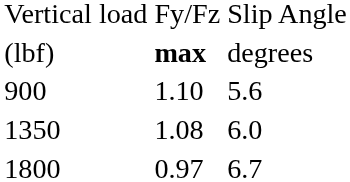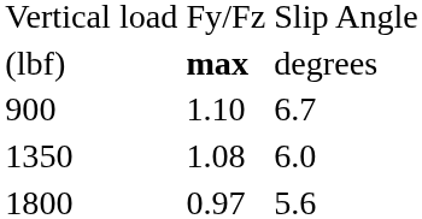900 | column 3: 5.6 -> 6.7
1800 | column 3: 6.7 -> 5.6
